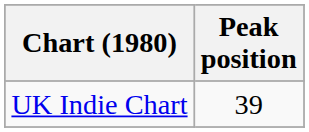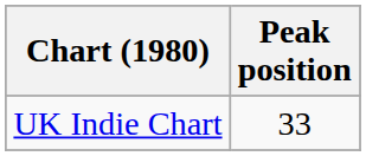UK Indie Chart | Peak position: 39 -> 33
